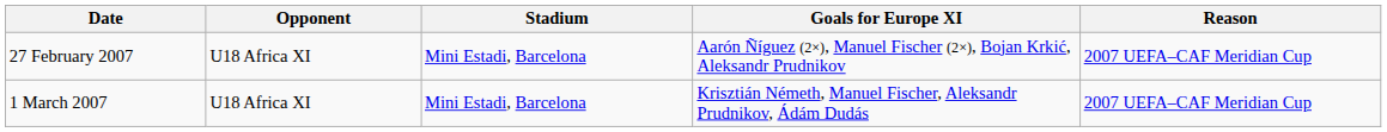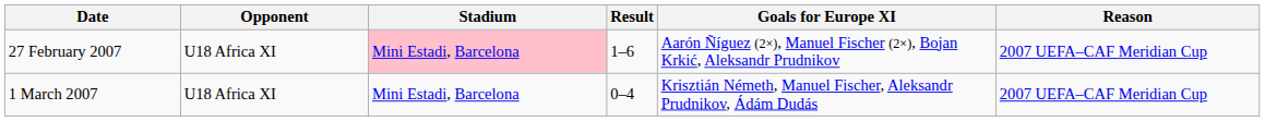+ column: Result | 1–6 | 0–4
27 February 2007 | Stadium: no background -> pink background
